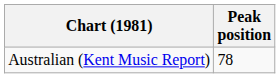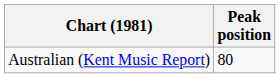Australian (Kent Music Report) | Peak position: 78 -> 80
